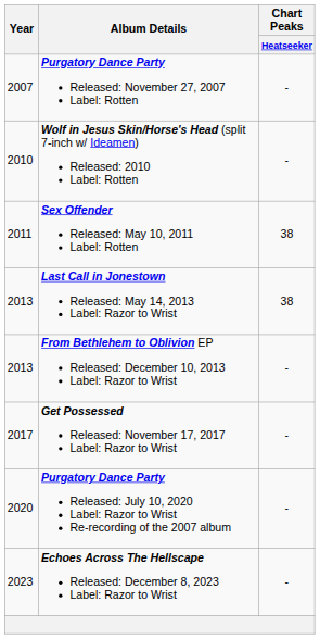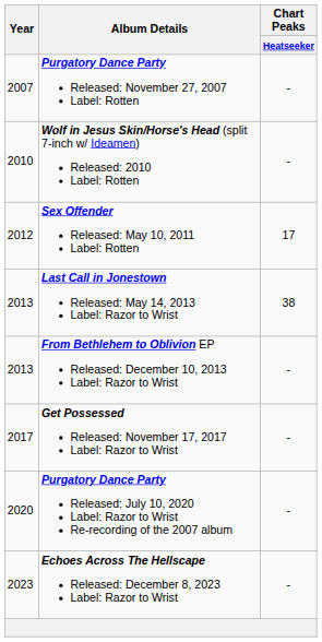Sex Offender Released: May 10, 2011 Label: Rotten | Year: 2011 -> 2012
Sex Offender Released: May 10, 2011 Label: Rotten | Chart Peaks / Heatseeker: 38 -> 17
